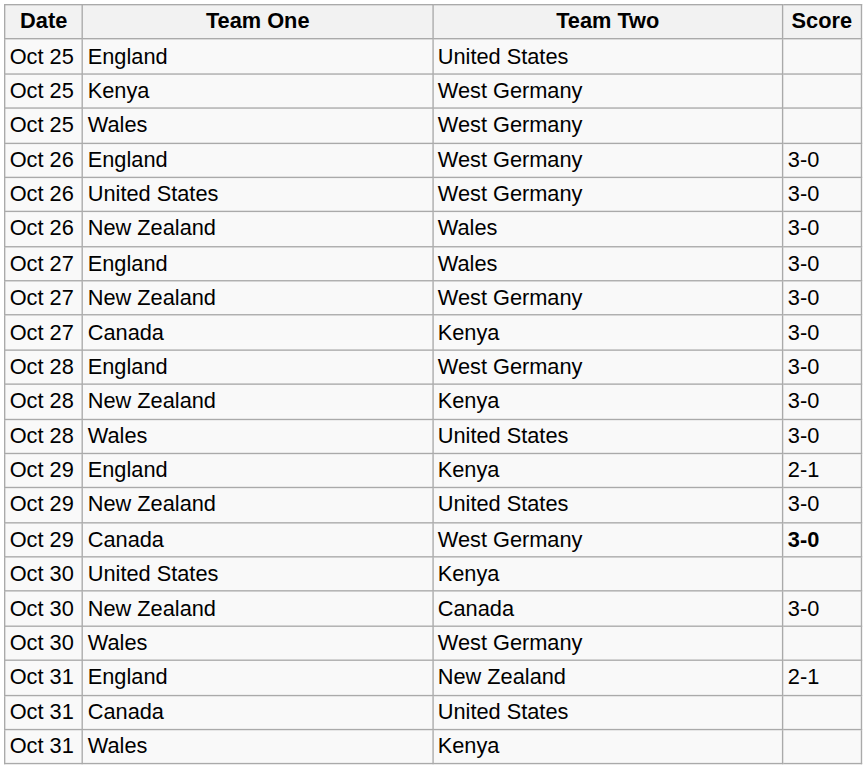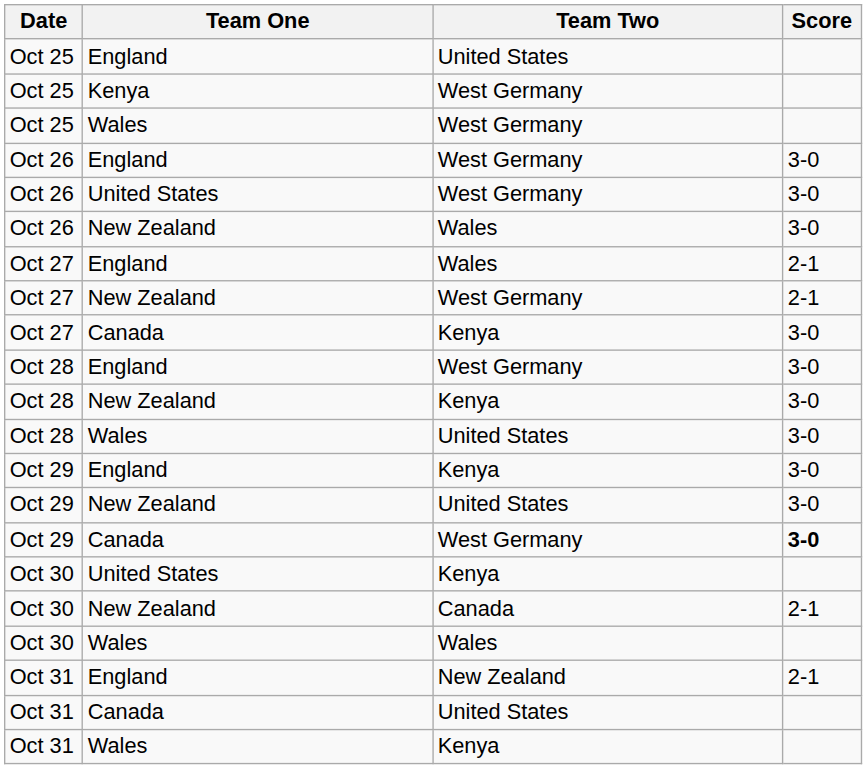Oct 27 / England | Score: 3-0 -> 2-1
Oct 27 / New Zealand | Score: 3-0 -> 2-1
Oct 29 / England | Score: 2-1 -> 3-0
Oct 30 / New Zealand | Score: 3-0 -> 2-1
Oct 30 / Wales | Team Two: West Germany -> Wales
